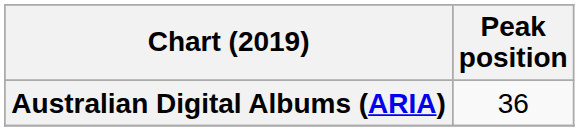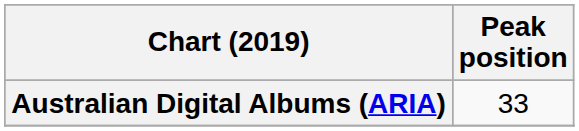Australian Digital Albums (ARIA) | Peak position: 36 -> 33
